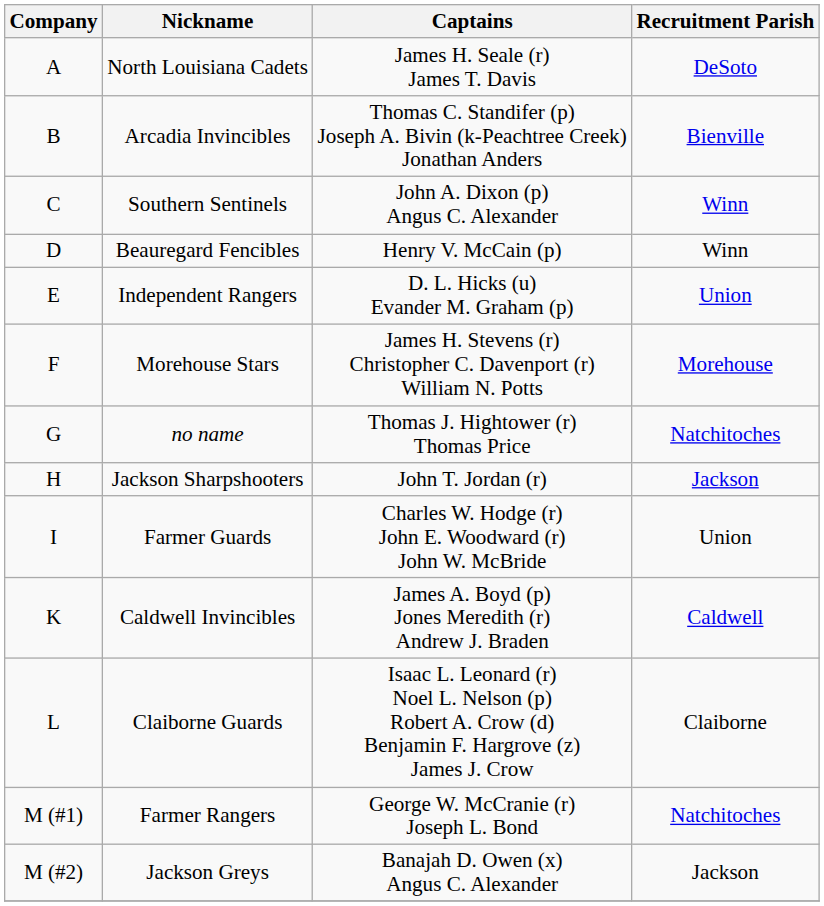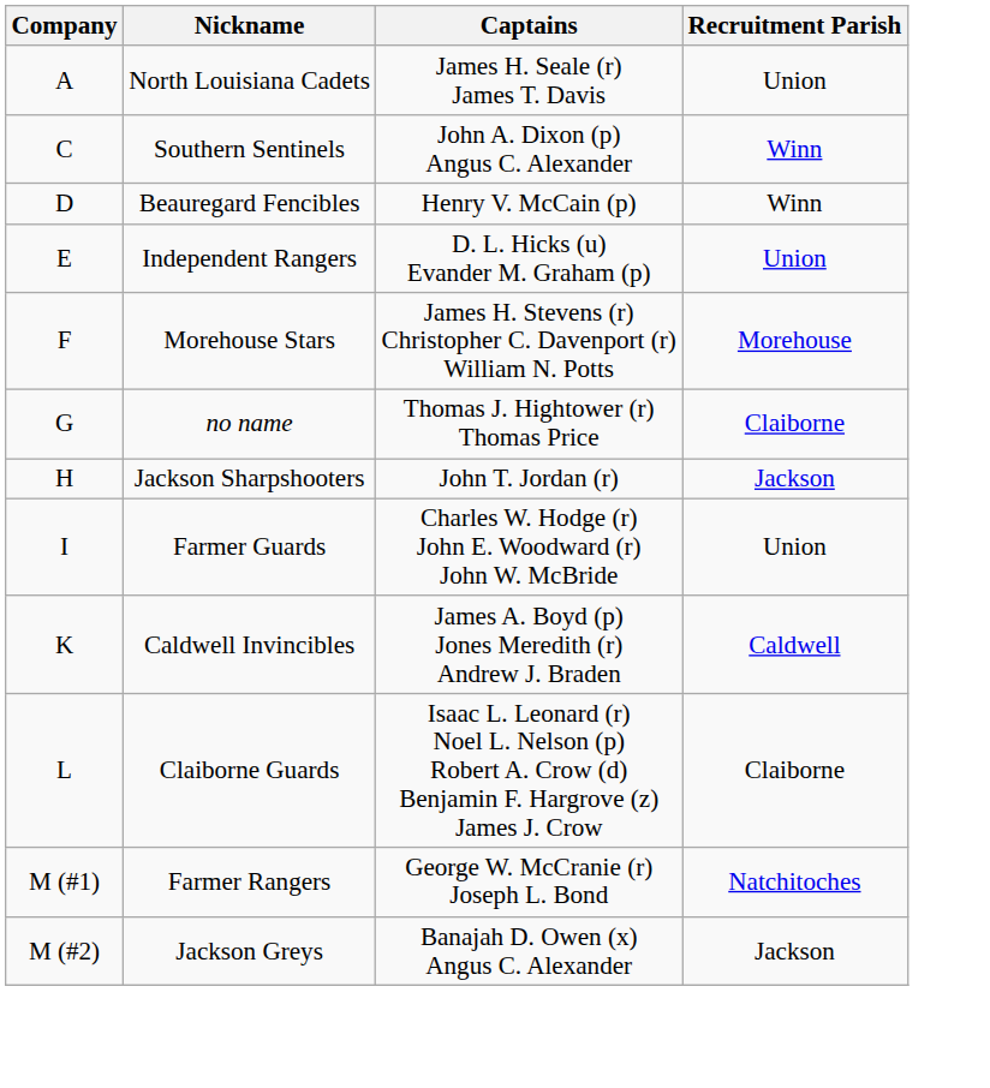North Louisiana Cadets | Recruitment Parish: DeSoto -> Union
- row: B | Arcadia Invincibles | Thomas C. Standifer (p) Joseph A. Bivin (k-Peachtree Creek) Jonathan Anders | Bienville
no name | Recruitment Parish: Natchitoches -> Claiborne
